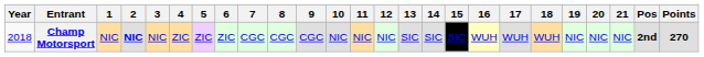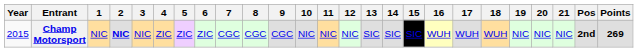Champ Motorsport | Year: 2018 -> 2015
Champ Motorsport | Points: 270 -> 269
